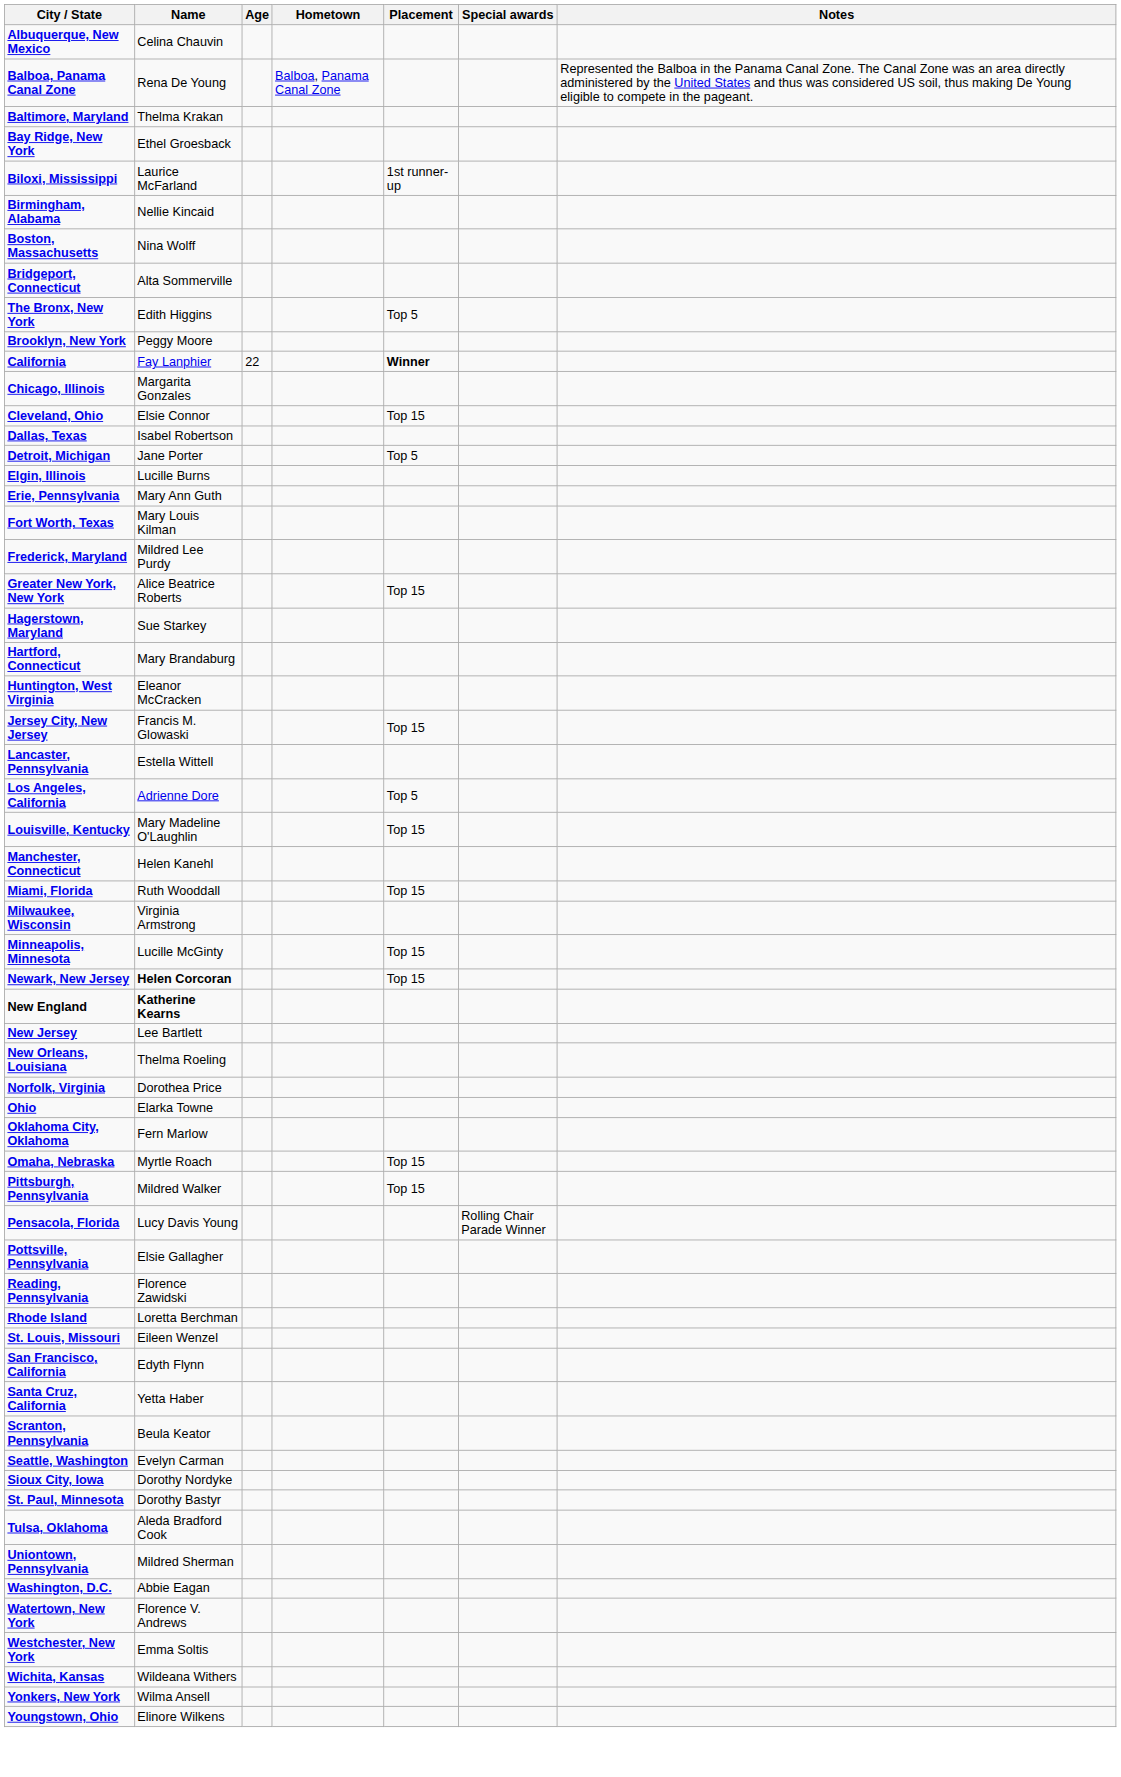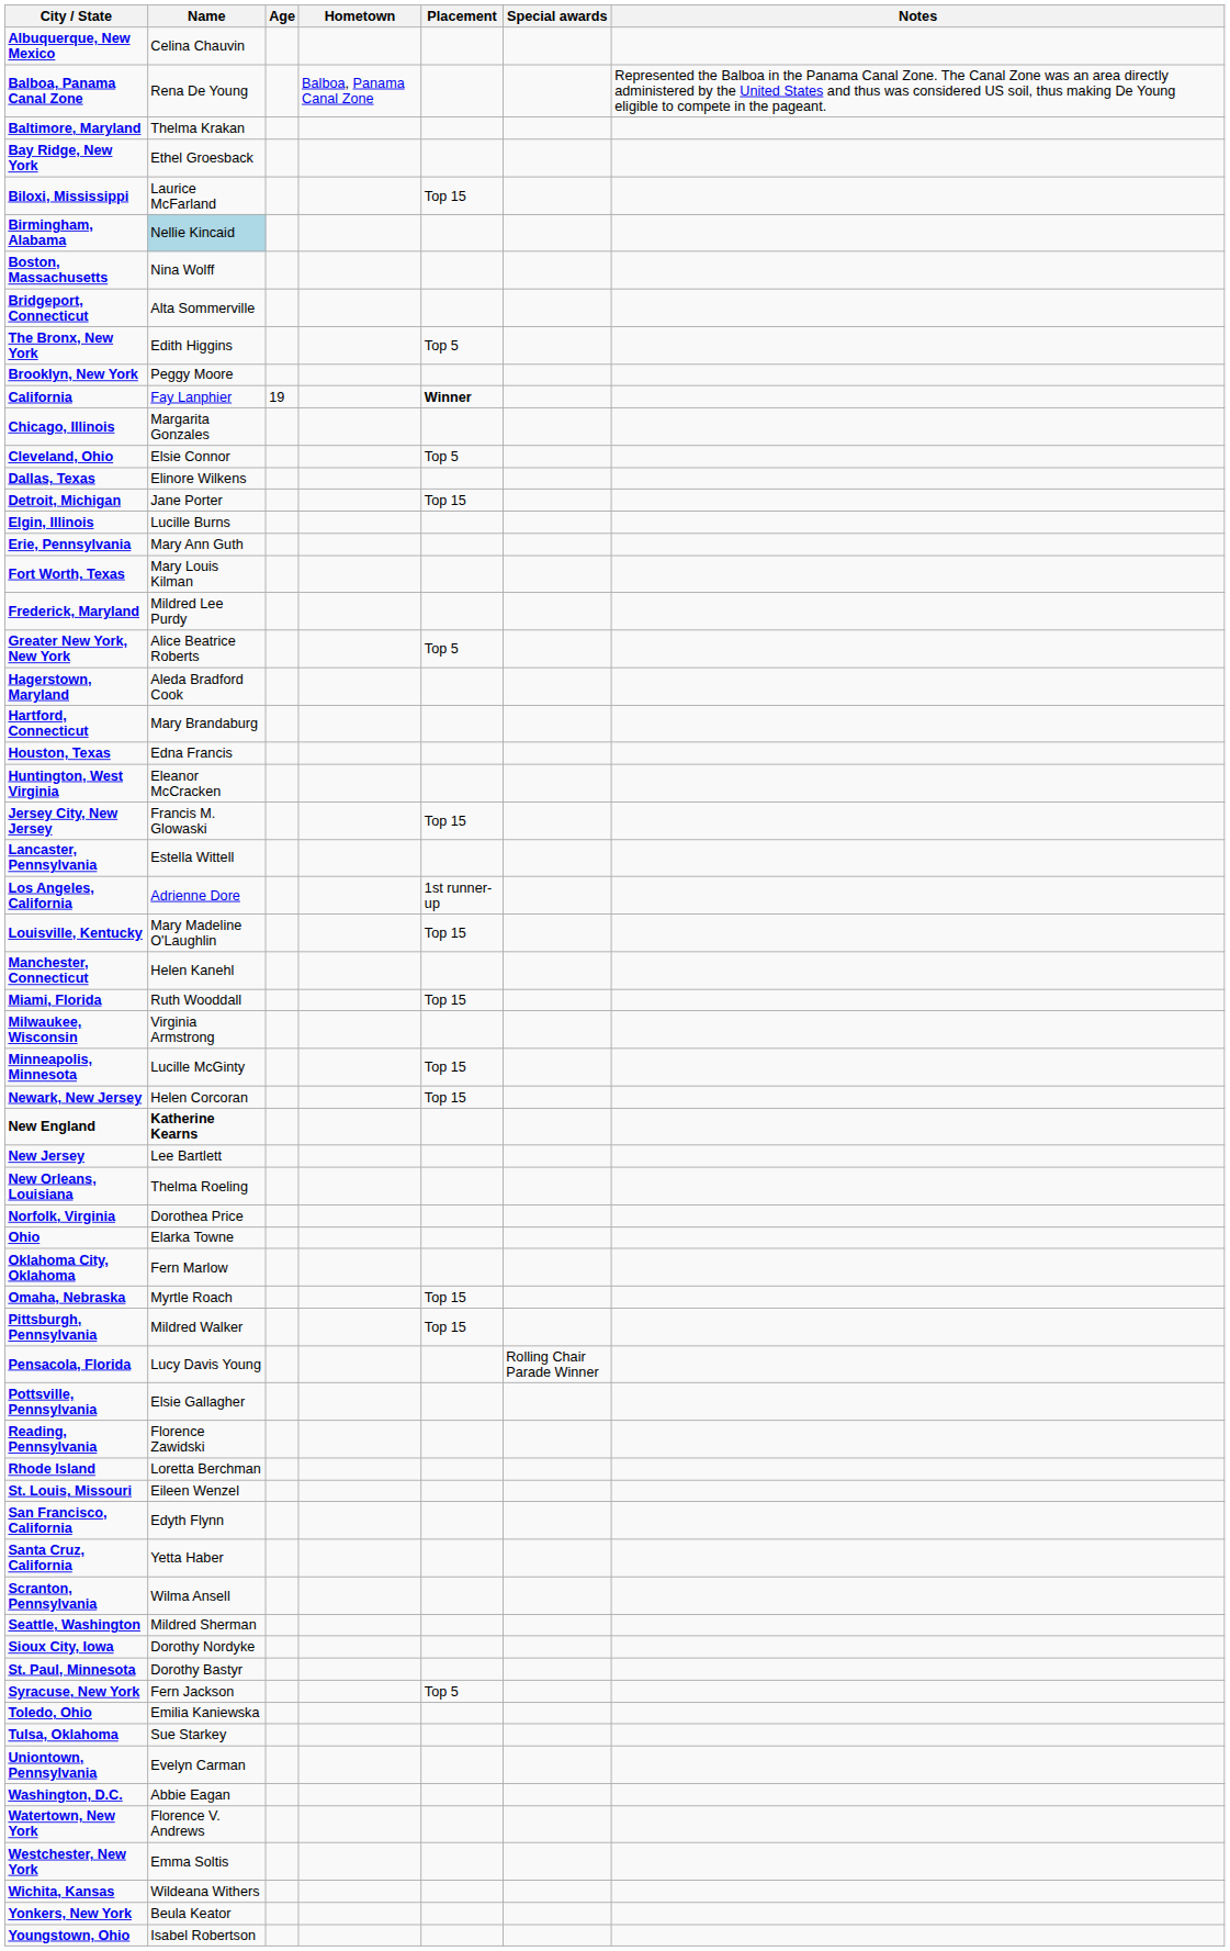Biloxi, Mississippi | Placement: 1st runner-up -> Top 15
Birmingham, Alabama | Name: no background -> lightblue background
California | Age: 22 -> 19
Cleveland, Ohio | Placement: Top 15 -> Top 5
Dallas, Texas | Name: Isabel Robertson -> Elinore Wilkens
Detroit, Michigan | Placement: Top 5 -> Top 15
Greater New York, New York | Placement: Top 15 -> Top 5
Hagerstown, Maryland | Name: Sue Starkey -> Aleda Bradford Cook
+ row: Houston, Texas | Edna Francis
Los Angeles, California | Placement: Top 5 -> 1st runner-up
Newark, New Jersey | Name: bold -> normal
Scranton, Pennsylvania | Name: Beula Keator -> Wilma Ansell
Seattle, Washington | Name: Evelyn Carman -> Mildred Sherman
+ row: Syracuse, New York | Fern Jackson | Top 5
+ row: Toledo, Ohio | Emilia Kaniewska
Tulsa, Oklahoma | Name: Aleda Bradford Cook -> Sue Starkey
Uniontown, Pennsylvania | Name: Mildred Sherman -> Evelyn Carman
Yonkers, New York | Name: Wilma Ansell -> Beula Keator
Youngstown, Ohio | Name: Elinore Wilkens -> Isabel Robertson
